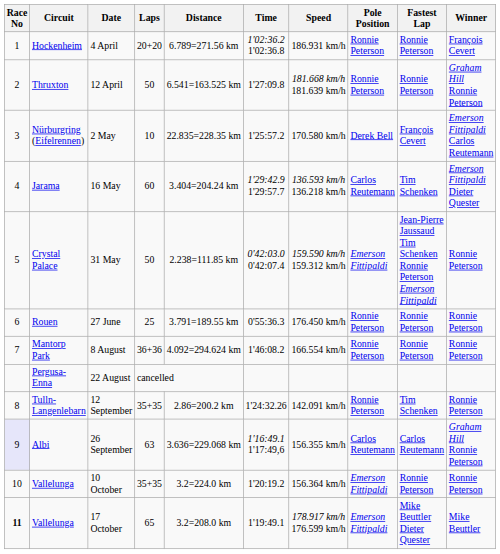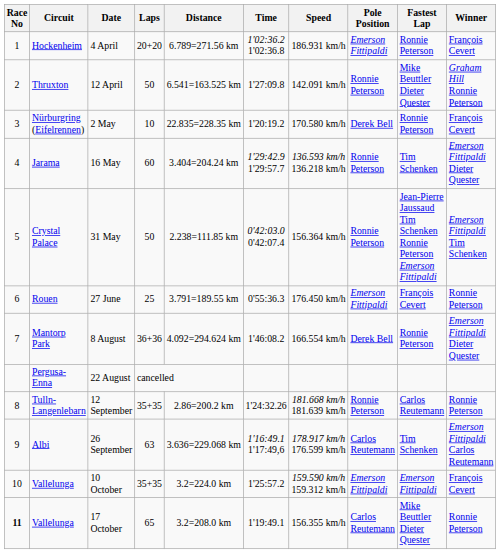4 April | Pole Position: Ronnie Peterson -> Emerson Fittipaldi
12 April | Speed: 181.668 km/h 181.639 km/h -> 142.091 km/h
12 April | Fastest Lap: Ronnie Peterson -> Mike Beuttler Dieter Quester
2 May | Time: 1'25:57.2 -> 1'20:19.2
2 May | Fastest Lap: François Cevert -> Ronnie Peterson
2 May | Winner: Emerson Fittipaldi Carlos Reutemann -> François Cevert
16 May | Pole Position: Carlos Reutemann -> Ronnie Peterson
31 May | Speed: 159.590 km/h 159.312 km/h -> 156.364 km/h
31 May | Pole Position: Emerson Fittipaldi -> Ronnie Peterson
31 May | Winner: Ronnie Peterson -> Emerson Fittipaldi Tim Schenken
27 June | Pole Position: Ronnie Peterson -> Emerson Fittipaldi
27 June | Fastest Lap: Ronnie Peterson -> François Cevert
8 August | Pole Position: Ronnie Peterson -> Derek Bell
8 August | Winner: Ronnie Peterson -> Emerson Fittipaldi Dieter Quester
12 September | Speed: 142.091 km/h -> 181.668 km/h 181.639 km/h
12 September | Fastest Lap: Tim Schenken -> Carlos Reutemann
26 September | Race No: lavender background -> no background
26 September | Speed: 156.355 km/h -> 178.917 km/h 176.599 km/h
26 September | Fastest Lap: Carlos Reutemann -> Tim Schenken
26 September | Winner: Graham Hill Ronnie Peterson -> Emerson Fittipaldi Carlos Reutemann
10 October | Time: 1'20:19.2 -> 1'25:57.2
10 October | Speed: 156.364 km/h -> 159.590 km/h 159.312 km/h
10 October | Fastest Lap: Ronnie Peterson -> Emerson Fittipaldi
10 October | Winner: Ronnie Peterson -> François Cevert
17 October | Speed: 178.917 km/h 176.599 km/h -> 156.355 km/h
17 October | Pole Position: Emerson Fittipaldi -> Carlos Reutemann
17 October | Winner: Mike Beuttler -> Ronnie Peterson
